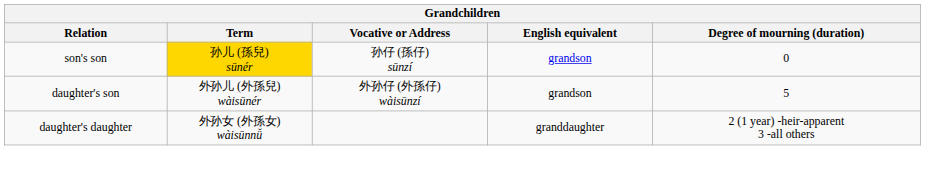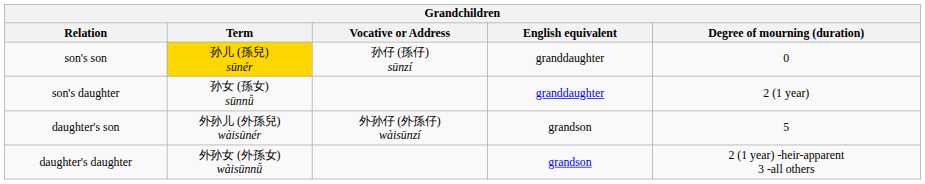son's son | English equivalent: grandson -> granddaughter
+ row: son's daughter | 孙女 (孫女) sūnnǚ | granddaughter | 2 (1 year)
daughter's daughter | English equivalent: granddaughter -> grandson
